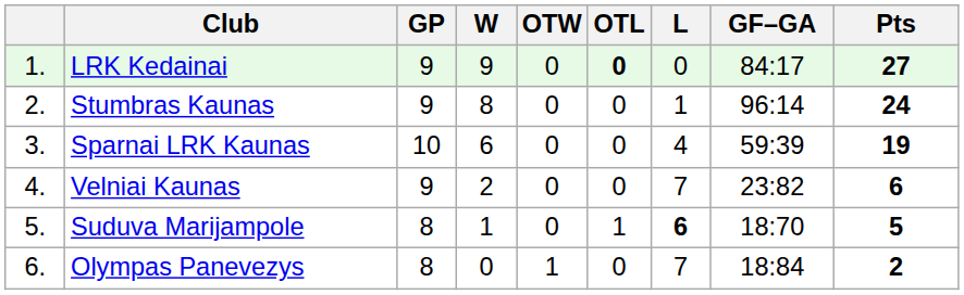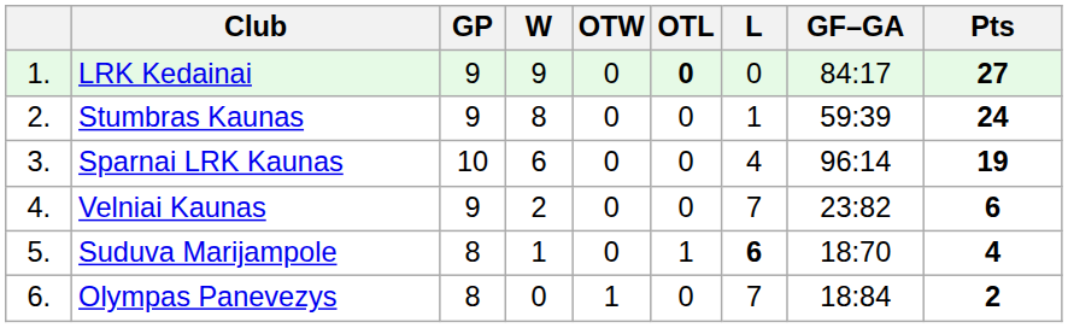Stumbras Kaunas | GF–GA: 96:14 -> 59:39
Sparnai LRK Kaunas | GF–GA: 59:39 -> 96:14
Suduva Marijampole | Pts: 5 -> 4
